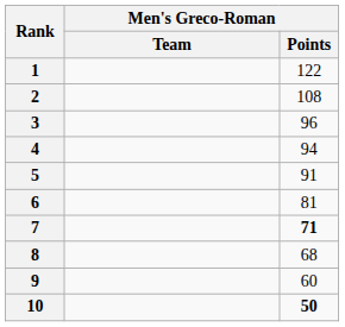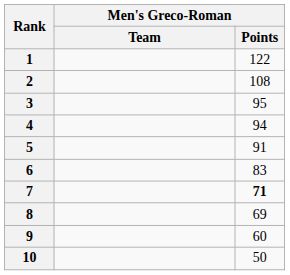3 | Men's Greco-Roman / Points: 96 -> 95
6 | Men's Greco-Roman / Points: 81 -> 83
8 | Men's Greco-Roman / Points: 68 -> 69
10 | Men's Greco-Roman / Points: bold -> normal
